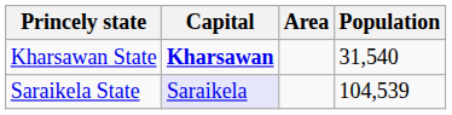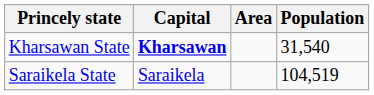Saraikela State | Capital: lavender background -> no background
Saraikela State | Population: 104,539 -> 104,519
